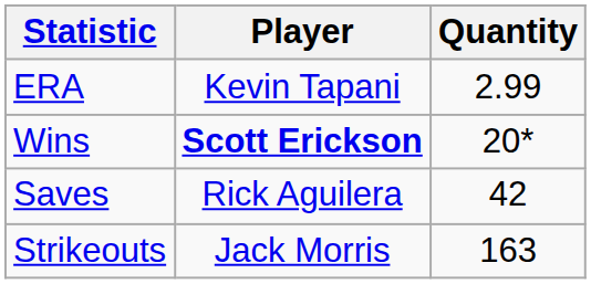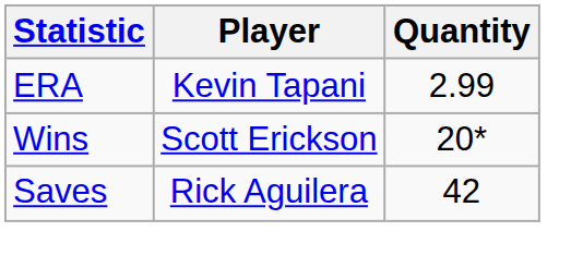Wins | Player: bold -> normal
- row: Strikeouts | Jack Morris | 163
